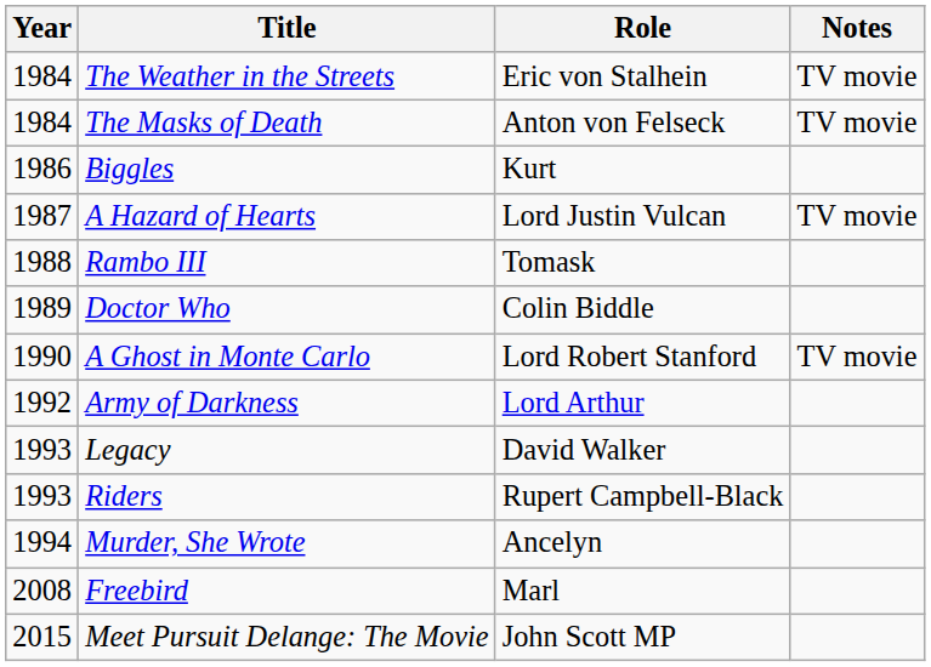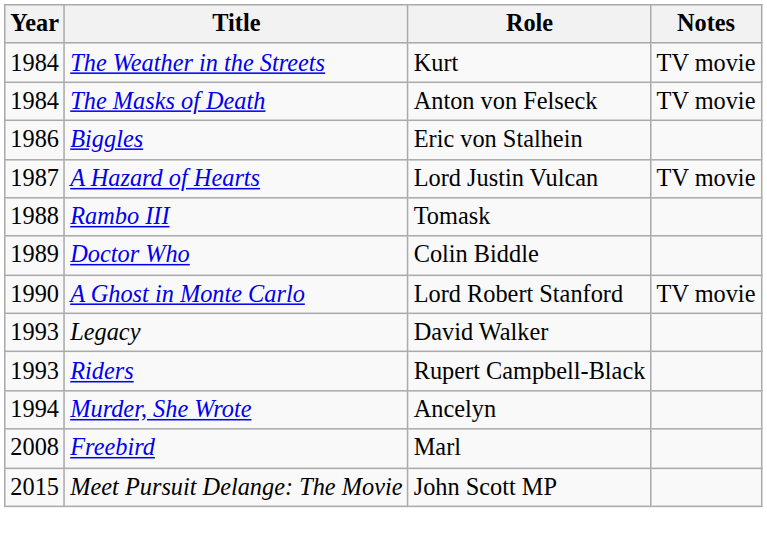The Weather in the Streets | Role: Eric von Stalhein -> Kurt
Biggles | Role: Kurt -> Eric von Stalhein
- row: 1992 | Army of Darkness | Lord Arthur
